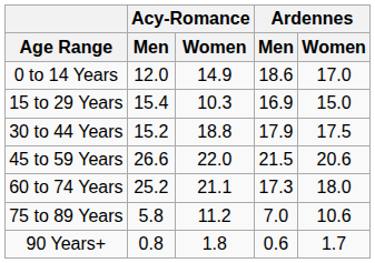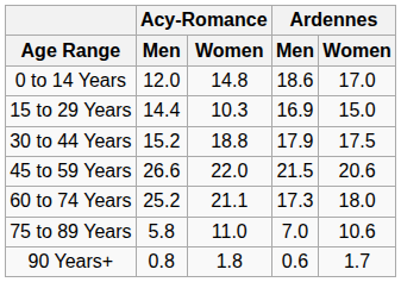0 to 14 Years | Acy-Romance / Women: 14.9 -> 14.8
15 to 29 Years | Acy-Romance / Men: 15.4 -> 14.4
75 to 89 Years | Acy-Romance / Women: 11.2 -> 11.0
